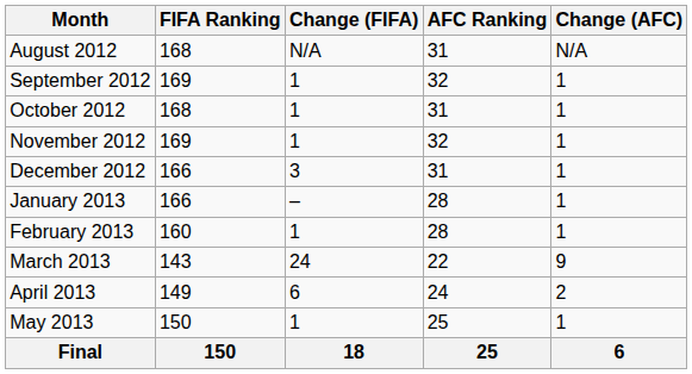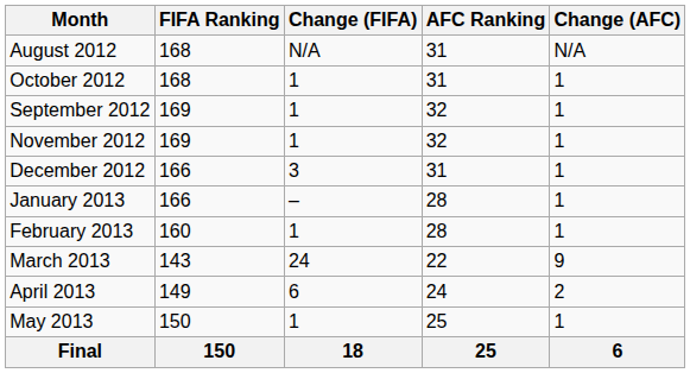rows swapped: September 2012 <-> October 2012
